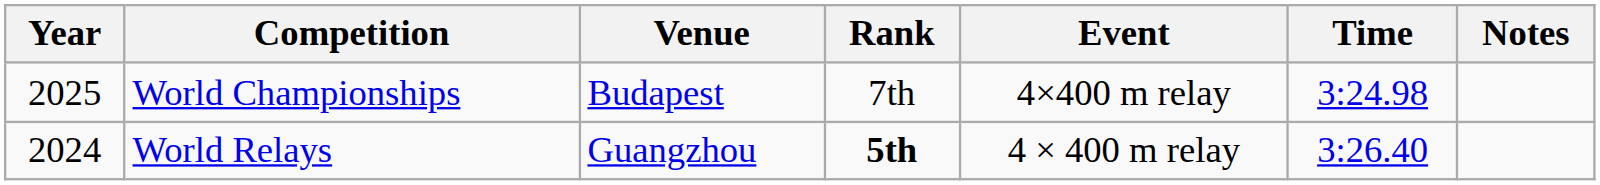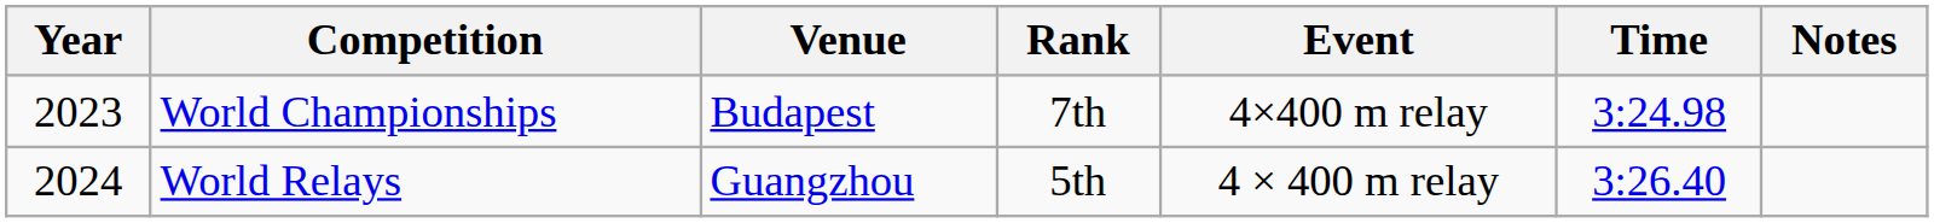World Championships | Year: 2025 -> 2023
World Relays | Rank: bold -> normal
